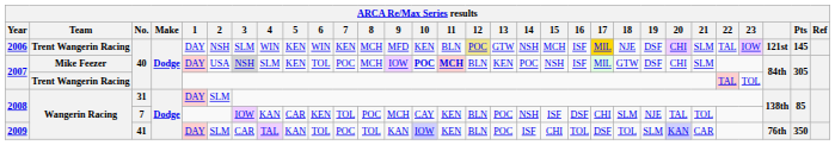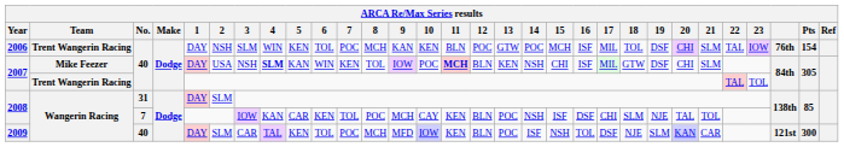2006 | 6: WIN -> TOL
2006 | 7: KEN -> POC
2006 | 9: MFD -> KAN
2006 | 12: khaki background -> no background
2006 | 14: NSH -> POC
2006 | 17: gold background -> no background
2006 | 18: NJE -> TOL
2006 | column 28: 121st -> 76th
2006 | Pts: 145 -> 154
2007 / Mike Feezer | 3: lightgrey background -> no background
2007 / Mike Feezer | 4: normal -> bold
2007 / Mike Feezer | 5: KEN -> KAN
2007 / Mike Feezer | 6: TOL -> WIN
2007 / Mike Feezer | 7: POC -> KEN
2007 / Mike Feezer | 8: MCH -> TOL
2007 / Mike Feezer | 10: bold -> normal
2007 / Mike Feezer | 14: POC -> NSH
2007 / Mike Feezer | 15: NSH -> CHI
2009 | No.: 41 -> 40
2009 | 5: KAN -> KEN
2009 | 8: TOL -> MCH
2009 | 9: KAN -> MFD
2009 | 15: CHI -> NSH
2009 | 18: TOL -> NJE
2009 | column 28: 76th -> 121st
2009 | Pts: 350 -> 300
